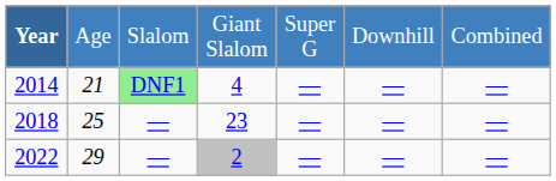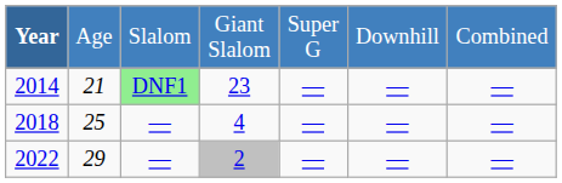2014 | column 4: 4 -> 23
2018 | column 4: 23 -> 4
